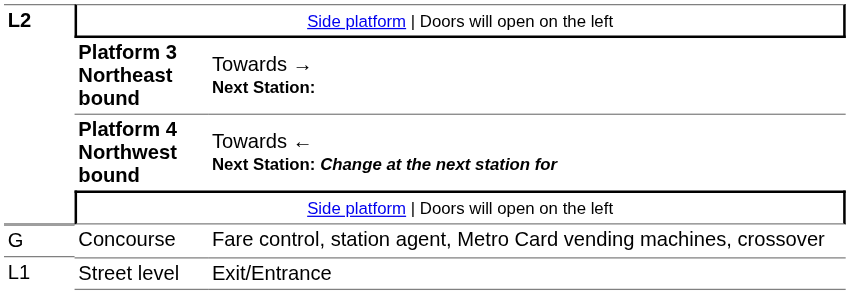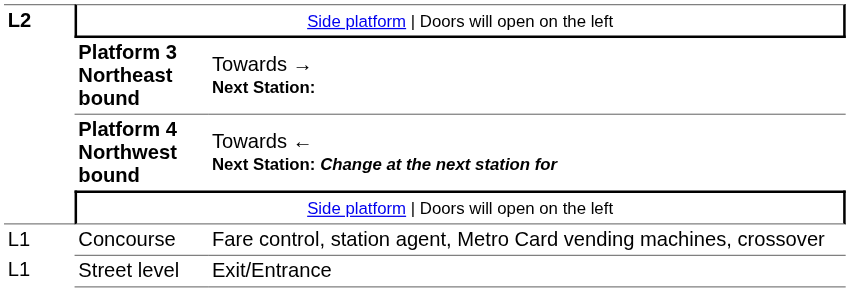Concourse | column 1: G -> L1
